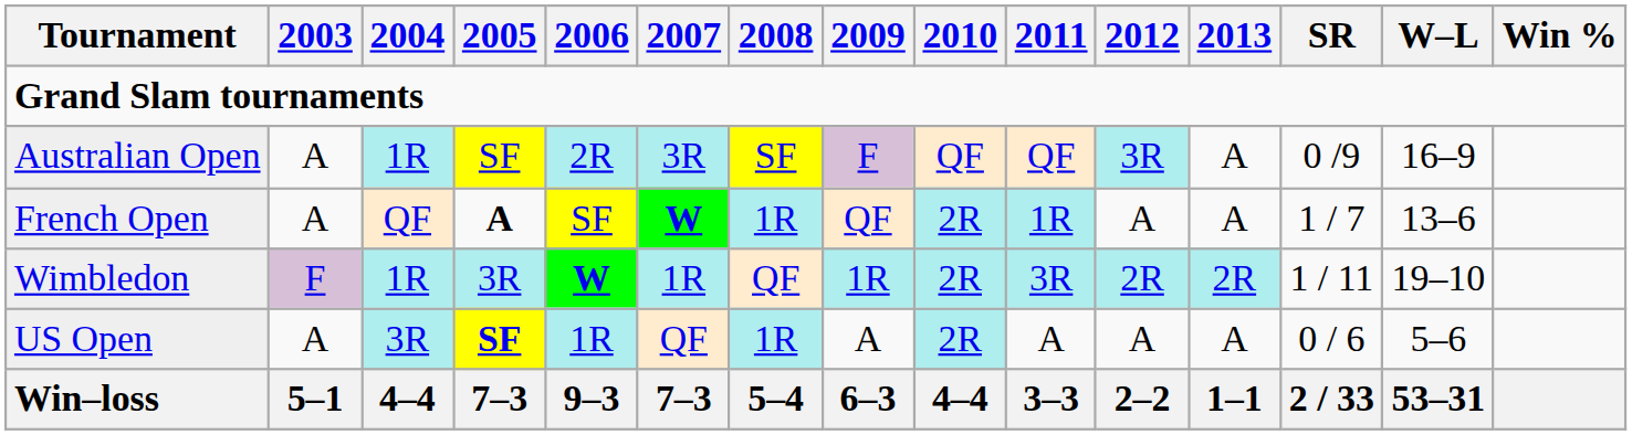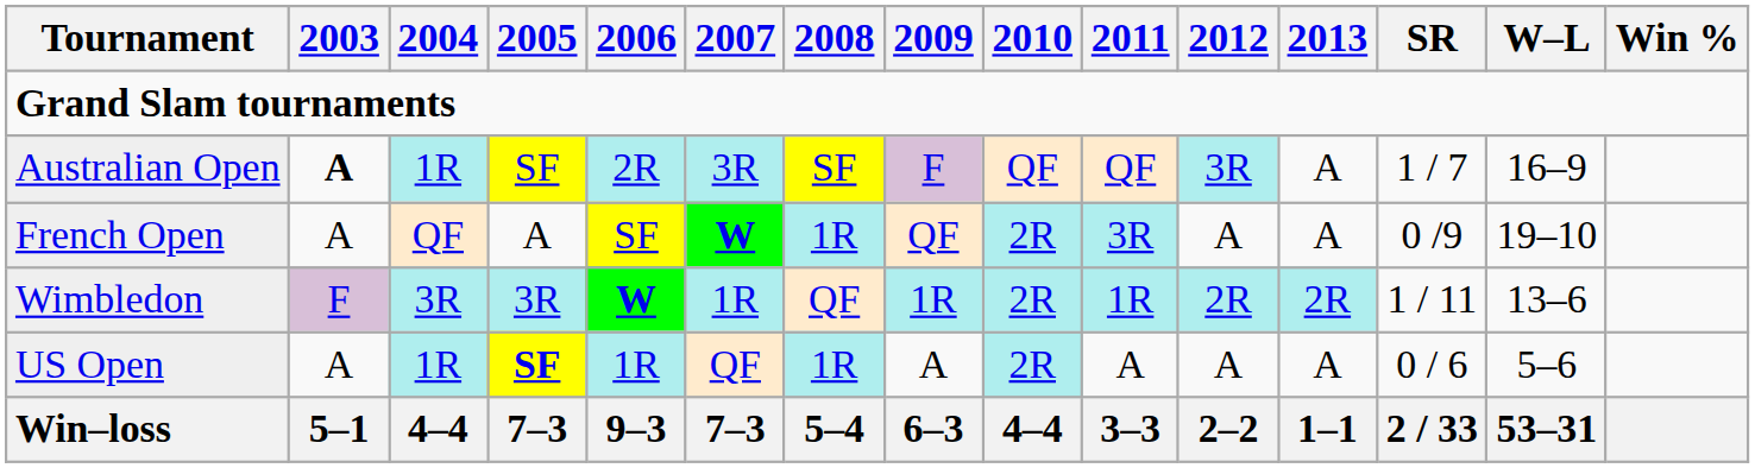Australian Open | 2003: normal -> bold
Australian Open | SR: 0 /9 -> 1 / 7
French Open | 2005: bold -> normal
French Open | 2011: 1R -> 3R
French Open | SR: 1 / 7 -> 0 /9
French Open | W–L: 13–6 -> 19–10
Wimbledon | 2004: 1R -> 3R
Wimbledon | 2011: 3R -> 1R
Wimbledon | W–L: 19–10 -> 13–6
US Open | 2004: 3R -> 1R
